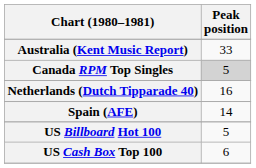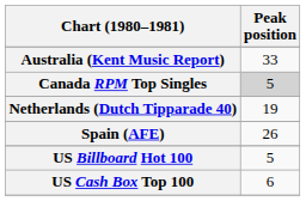Netherlands (Dutch Tipparade 40) | Peak position: 16 -> 19
Spain (AFE) | Peak position: 14 -> 26
